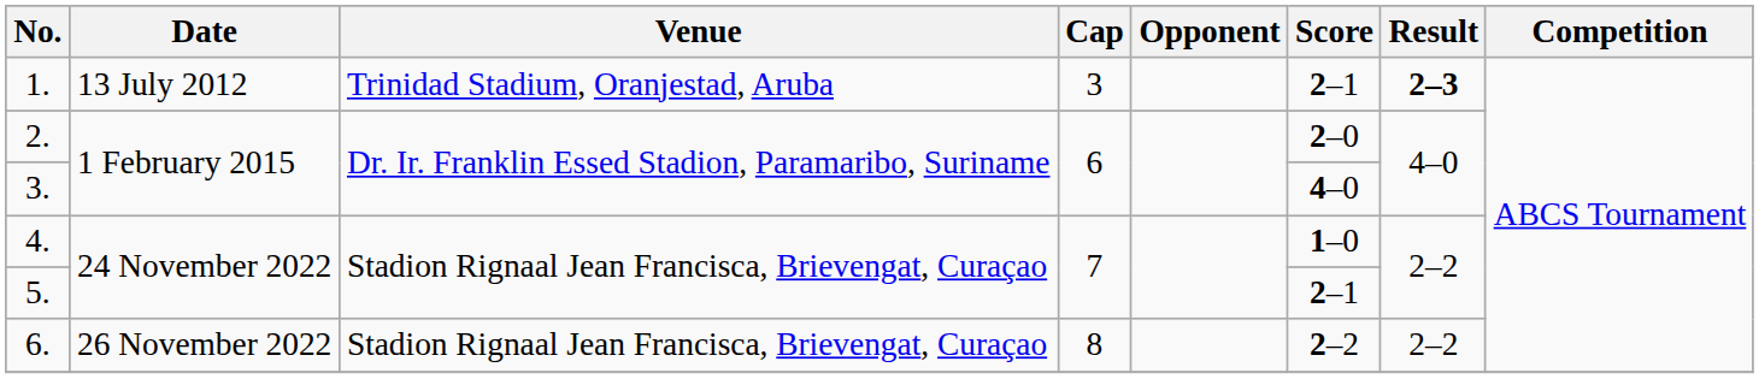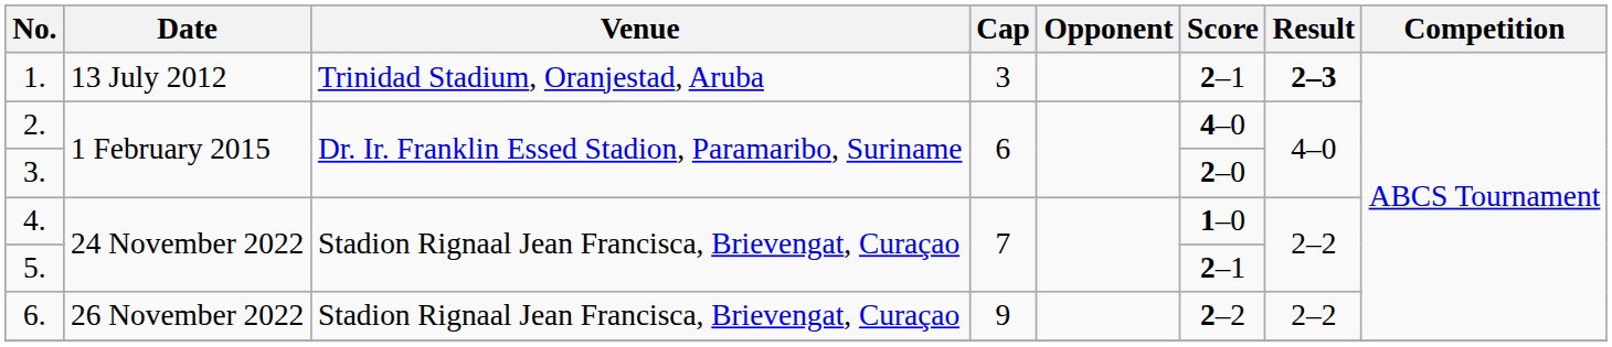2. | Score: 2–0 -> 4–0
3. | Score: 4–0 -> 2–0
6. | Cap: 8 -> 9
